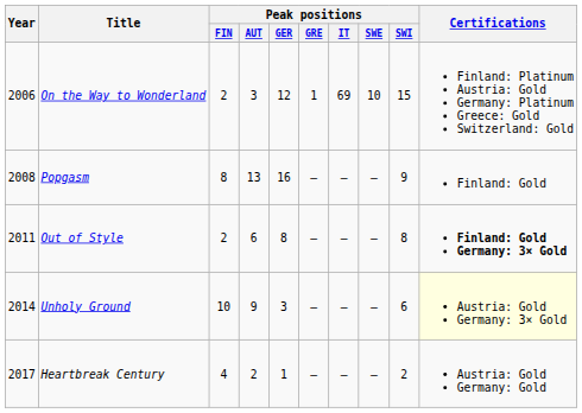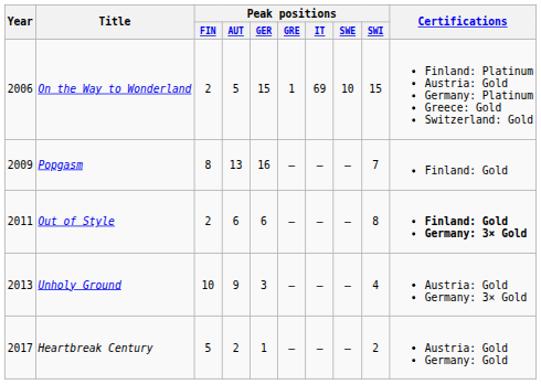On the Way to Wonderland | Peak positions / AUT: 3 -> 5
On the Way to Wonderland | Peak positions / GER: 12 -> 15
Popgasm | Year: 2008 -> 2009
Popgasm | Peak positions / SWI: 9 -> 7
Out of Style | Peak positions / GER: 8 -> 6
Unholy Ground | Year: 2014 -> 2013
Unholy Ground | Peak positions / SWI: 6 -> 4
Unholy Ground | Certifications: lightyellow background -> no background
Heartbreak Century | Peak positions / FIN: 4 -> 5
